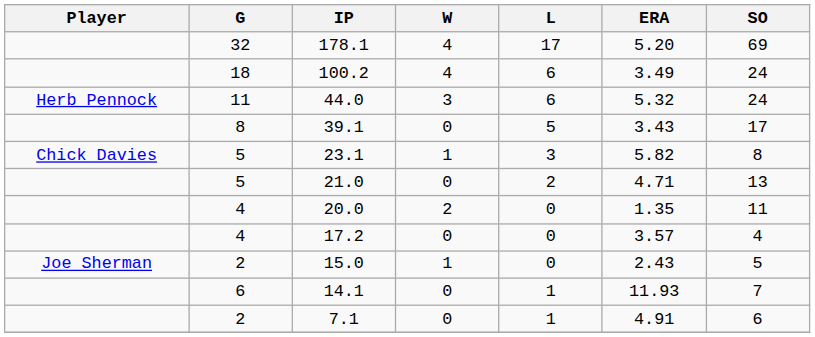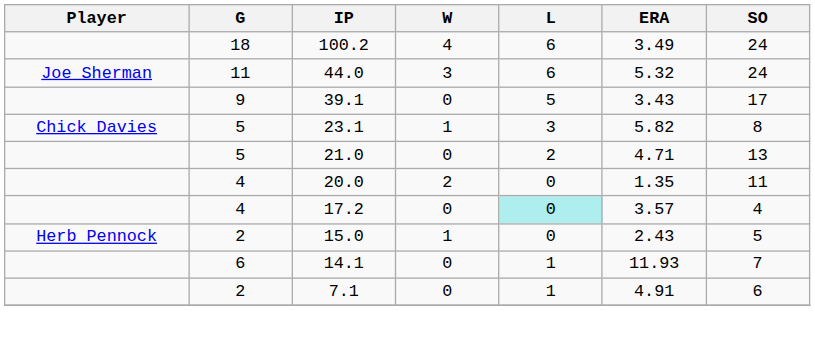- row: 32 | 178.1 | 4 | 17 | 5.20 | 69
44.0 | Player: Herb Pennock -> Joe Sherman
39.1 | G: 8 -> 9
17.2 | L: no background -> paleturquoise background
15.0 | Player: Joe Sherman -> Herb Pennock
